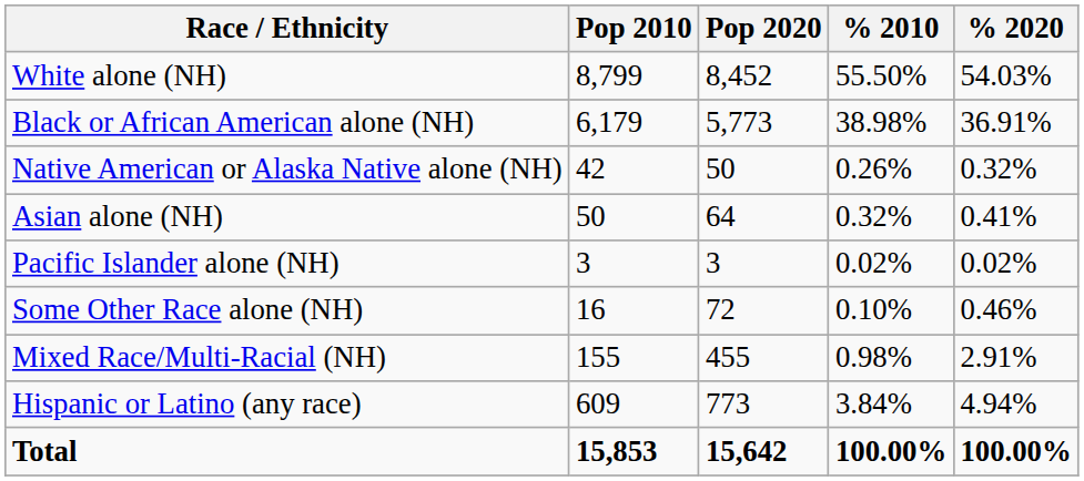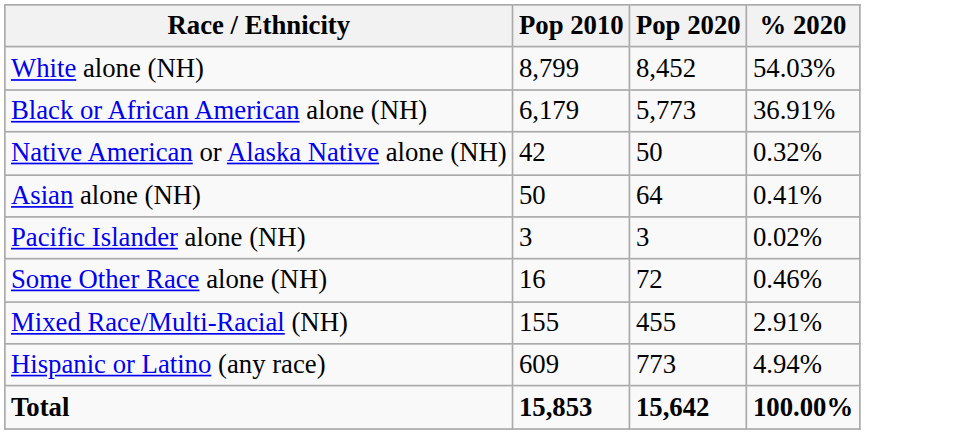- column: % 2010 | 55.50% | 38.98% | 0.26% | 0.32% | 0.02% | 0.10% | 0.98% | 3.84% | 100.00%
